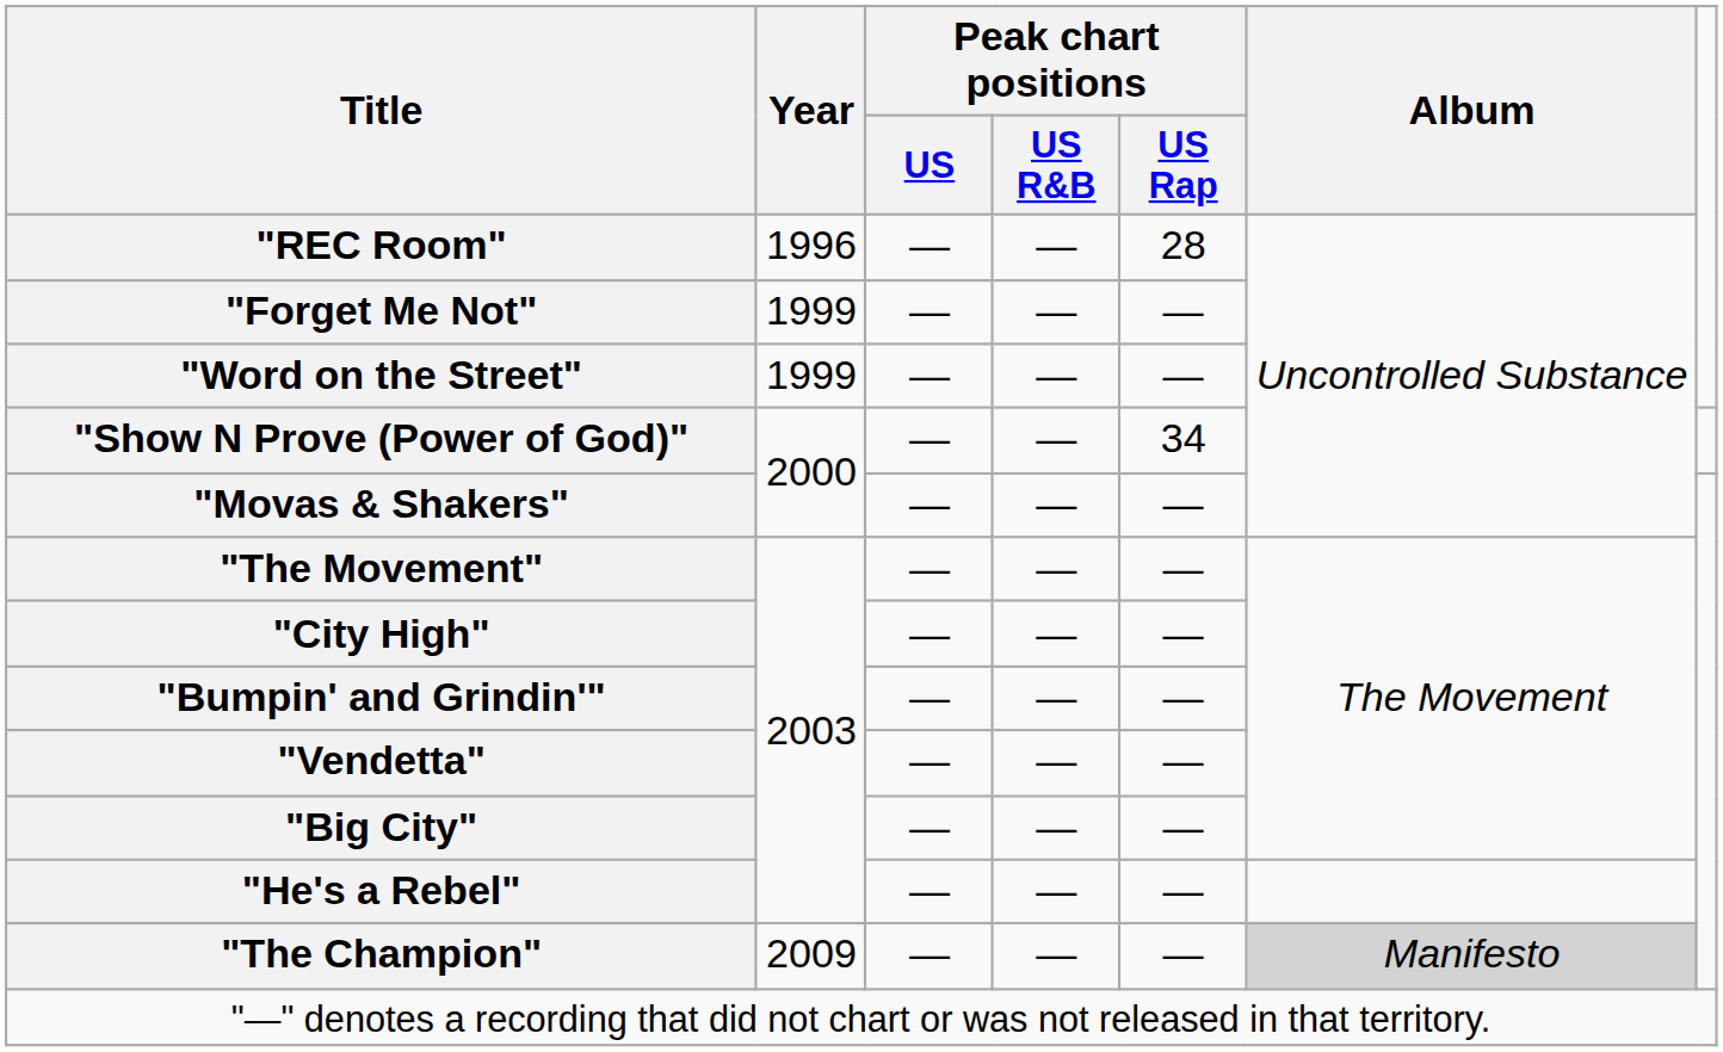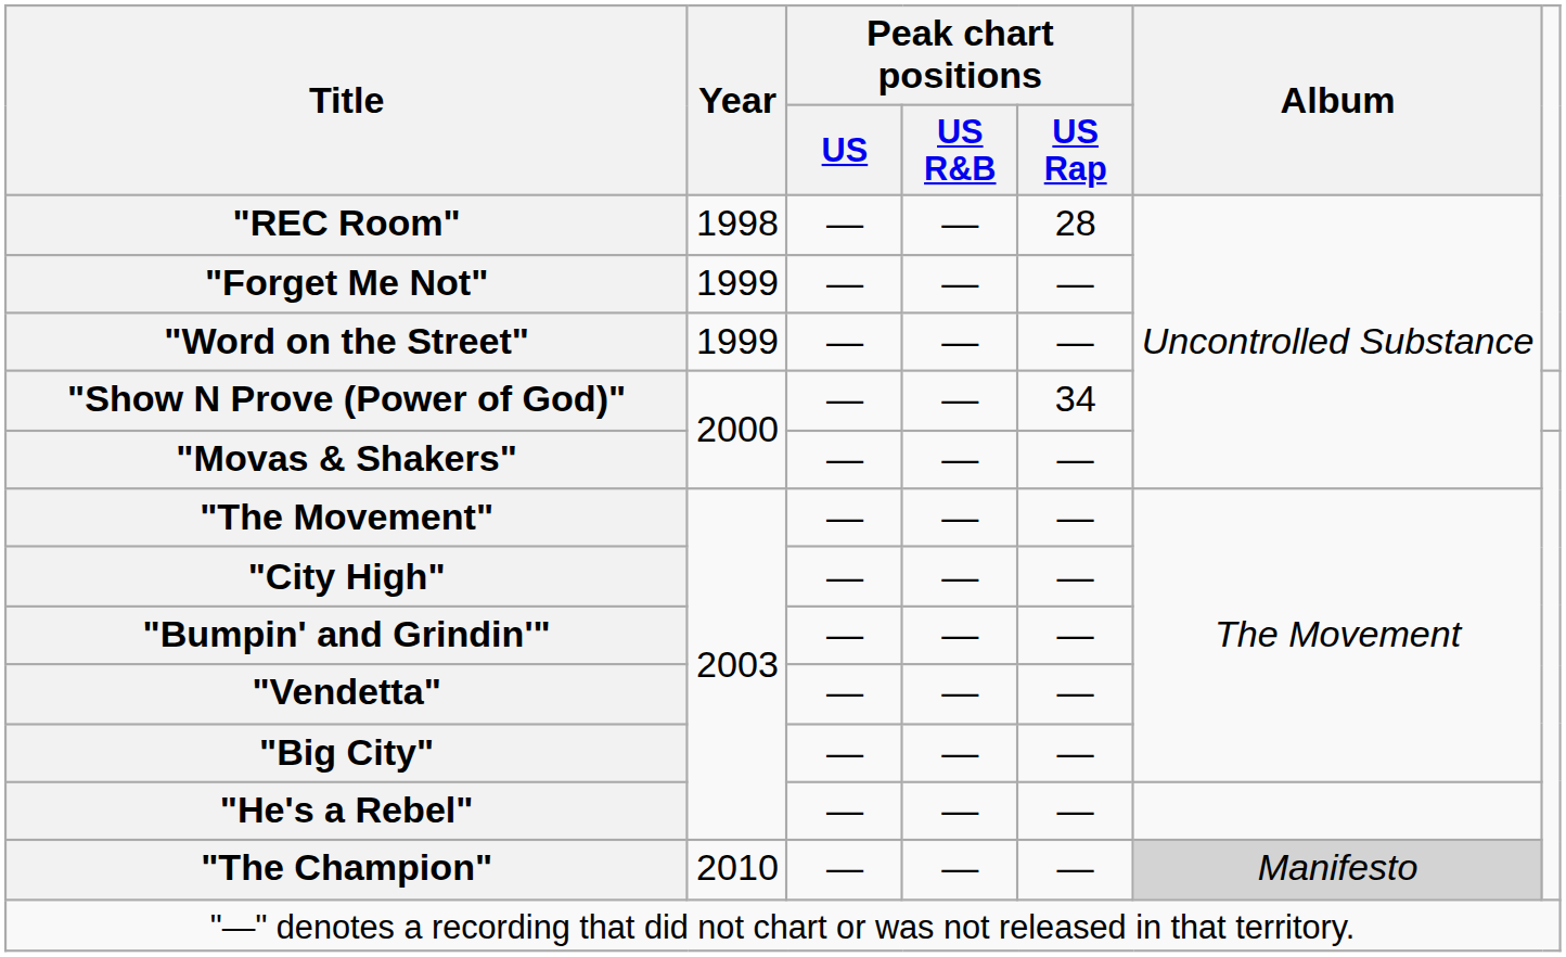"REC Room" | Year: 1996 -> 1998
"The Champion" | Year: 2009 -> 2010
